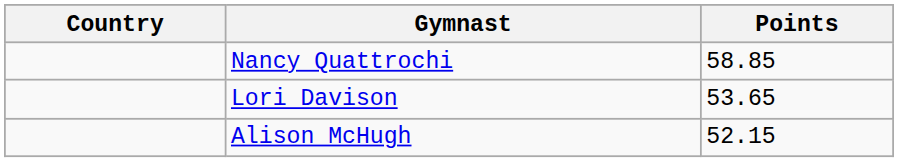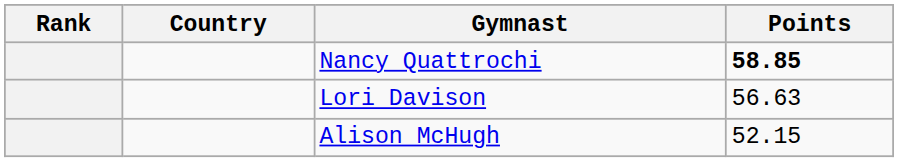+ column: Rank
Nancy Quattrochi | Points: normal -> bold
Lori Davison | Points: 53.65 -> 56.63
